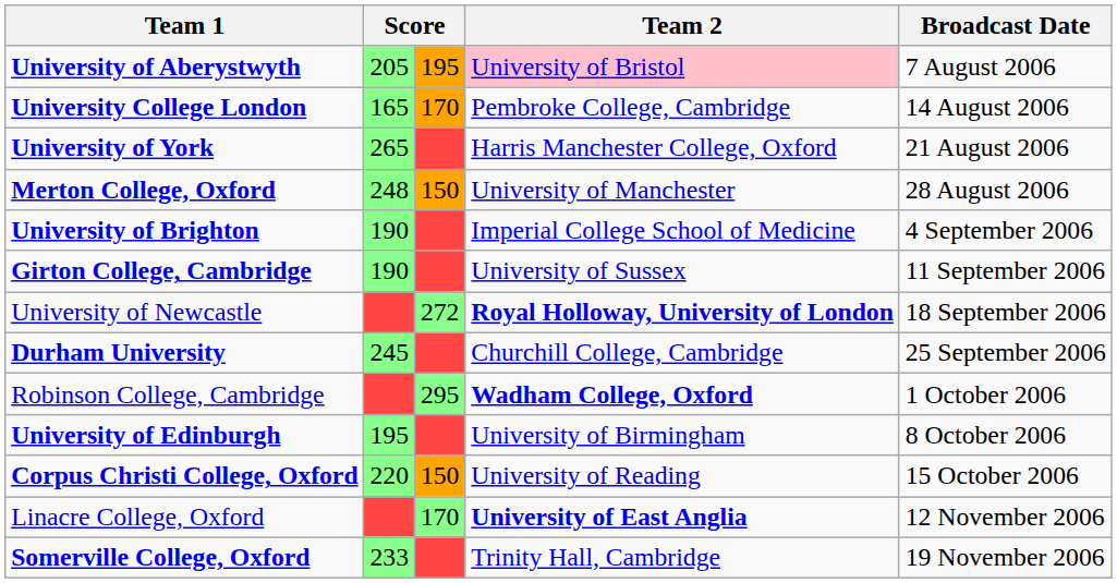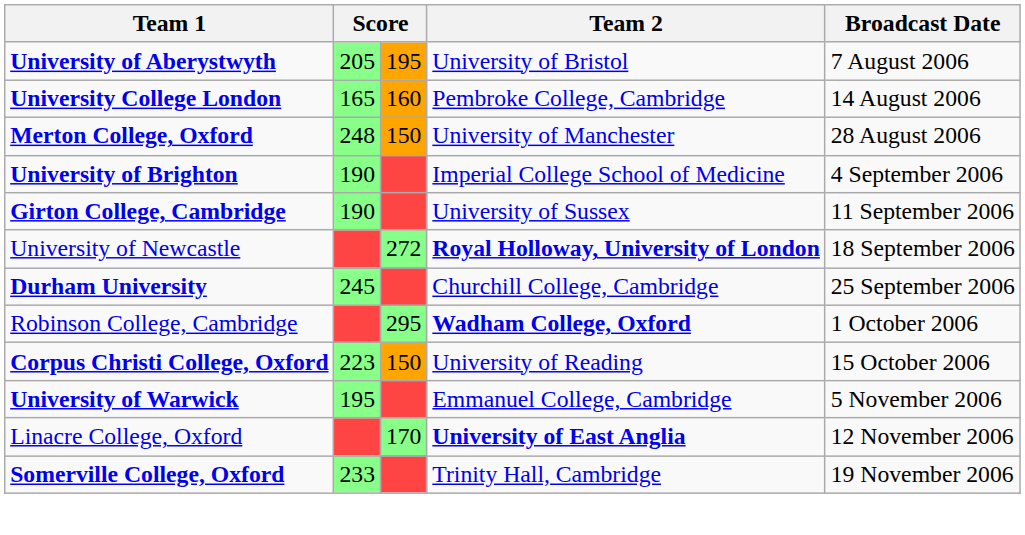University of Aberystwyth | Team 2: pink background -> no background
University College London | column 3: 170 -> 160
- row: University of York | 265 | Harris Manchester College, Oxford | 21 August 2006
- row: University of Edinburgh | 195 | University of Birmingham | 8 October 2006
Corpus Christi College, Oxford | column 2: 220 -> 223
+ row: University of Warwick | 195 | Emmanuel College, Cambridge | 5 November 2006
